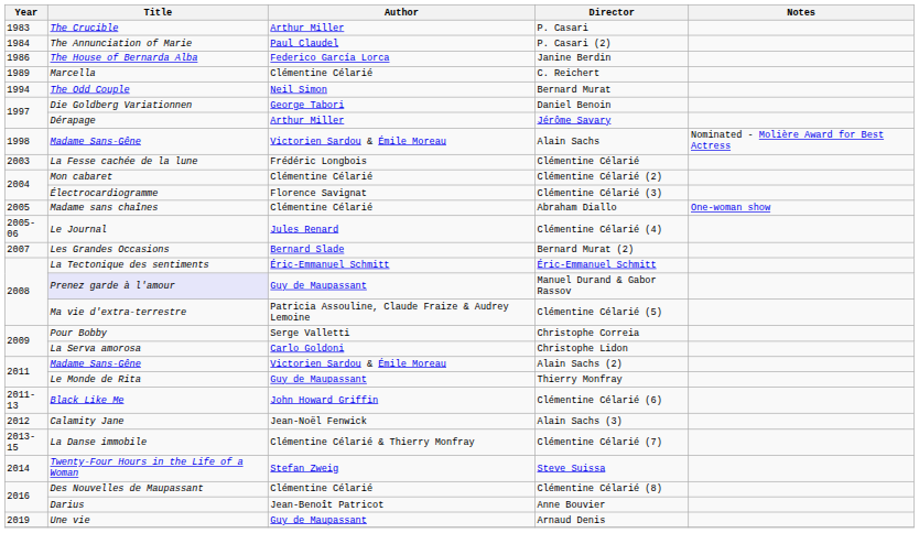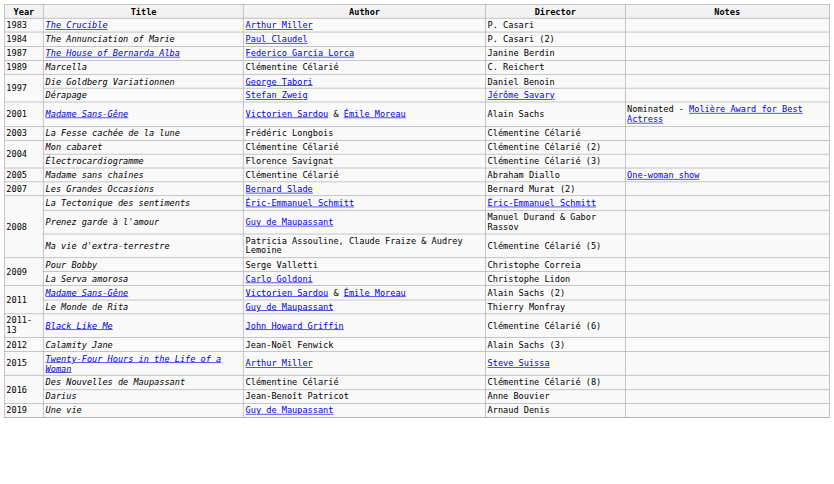Janine Berdin | Year: 1986 -> 1987
- row: 1994 | The Odd Couple | Neil Simon | Bernard Murat
Jérôme Savary | Author: Arthur Miller -> Stefan Zweig
Alain Sachs | Year: 1998 -> 2001
- row: 2005-06 | Le Journal | Jules Renard | Clémentine Célarié (4)
Manuel Durand & Gabor Rassov | Title: lavender background -> no background
- row: 2013-15 | La Danse immobile | Clémentine Célarié & Thierry Monfray | Clémentine Célarié (7)
Steve Suissa | Year: 2014 -> 2015
Steve Suissa | Author: Stefan Zweig -> Arthur Miller
